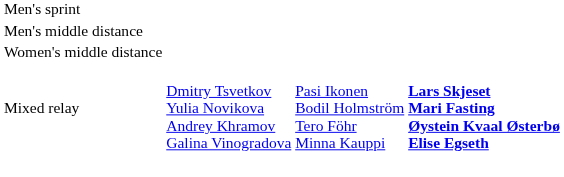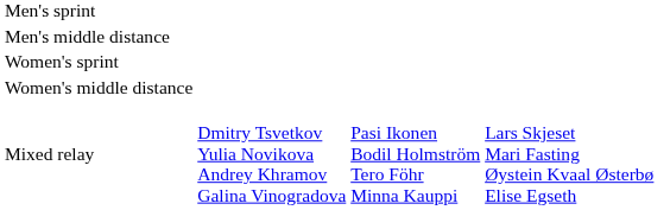+ row: Women's sprint
Mixed relay | column 4: bold -> normal
